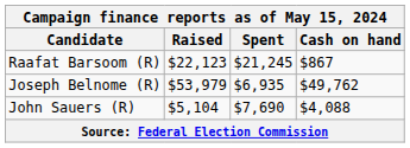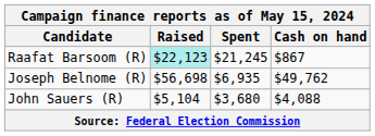Raafat Barsoom (R) | Raised: no background -> paleturquoise background
Joseph Belnome (R) | Raised: $53,979 -> $56,698
John Sauers (R) | Spent: $7,690 -> $3,680
